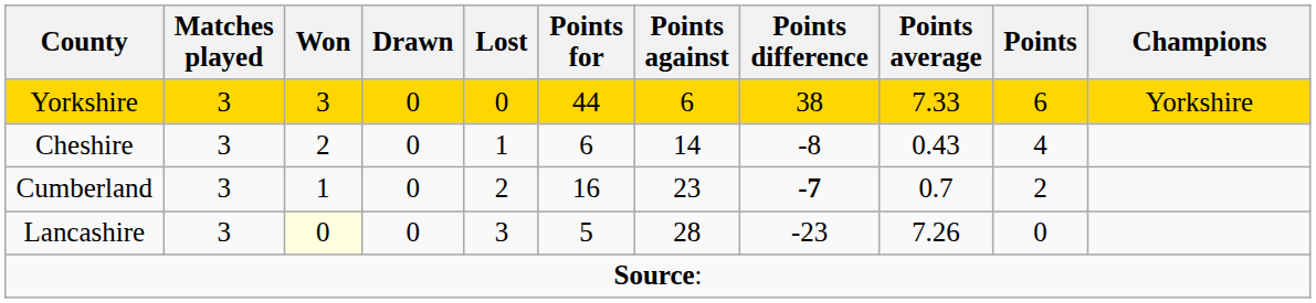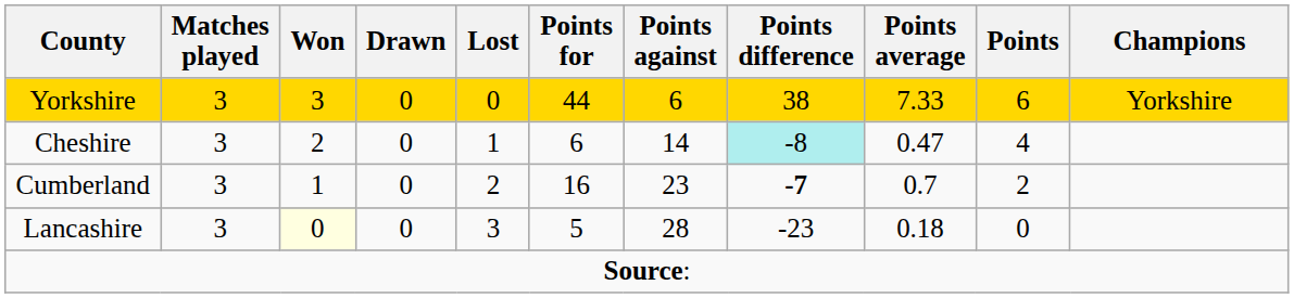Cheshire | Points difference: no background -> paleturquoise background
Cheshire | Points average: 0.43 -> 0.47
Lancashire | Points average: 7.26 -> 0.18
